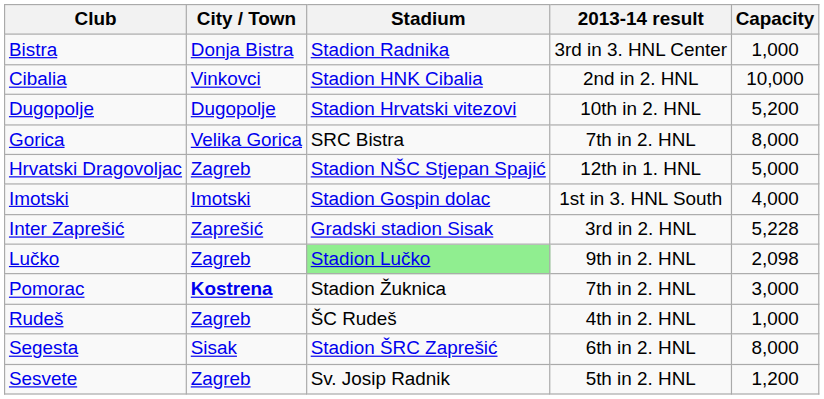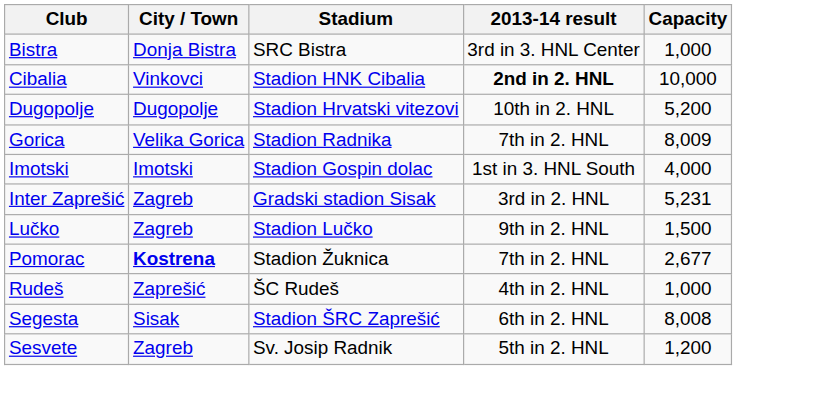Bistra | Stadium: Stadion Radnika -> SRC Bistra
Cibalia | 2013-14 result: normal -> bold
Gorica | Stadium: SRC Bistra -> Stadion Radnika
Gorica | Capacity: 8,000 -> 8,009
- row: Hrvatski Dragovoljac | Zagreb | Stadion NŠC Stjepan Spajić | 12th in 1. HNL | 5,000
Inter Zaprešić | City / Town: Zaprešić -> Zagreb
Inter Zaprešić | Capacity: 5,228 -> 5,231
Lučko | Stadium: lightgreen background -> no background
Lučko | Capacity: 2,098 -> 1,500
Pomorac | Capacity: 3,000 -> 2,677
Rudeš | City / Town: Zagreb -> Zaprešić
Segesta | Capacity: 8,000 -> 8,008
